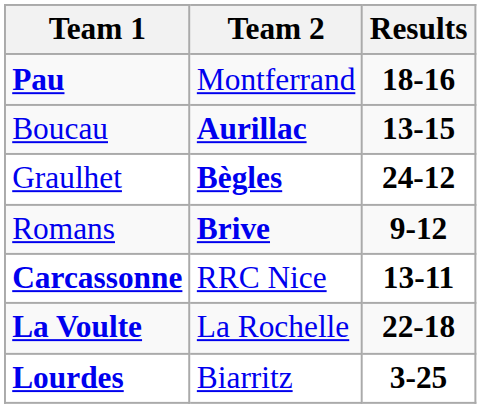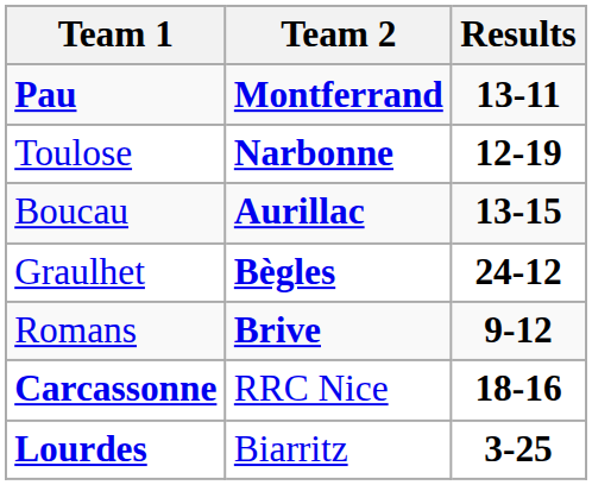Pau | Team 2: normal -> bold
Pau | Results: 18-16 -> 13-11
+ row: Toulose | Narbonne | 12-19
Carcassonne | Results: 13-11 -> 18-16
- row: La Voulte | La Rochelle | 22-18
